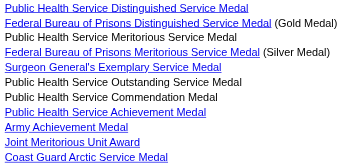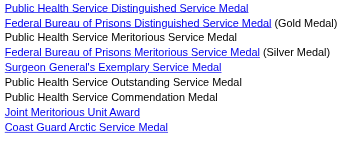- row: Public Health Service Achievement Medal
- row: Army Achievement Medal
